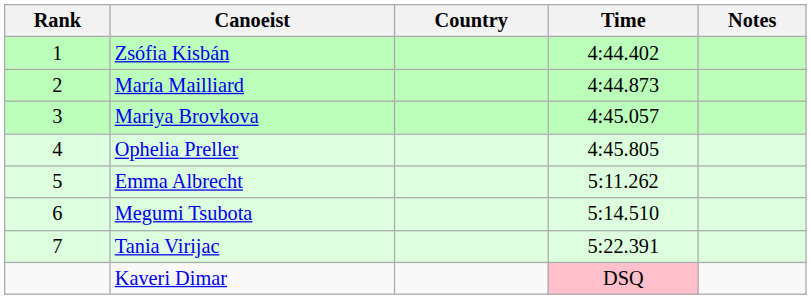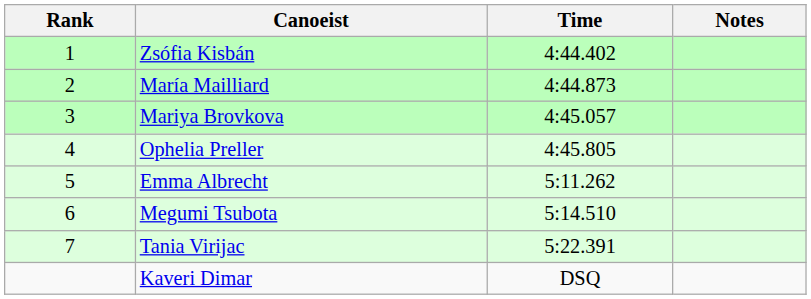- column: Country
Kaveri Dimar | Time: pink background -> no background
